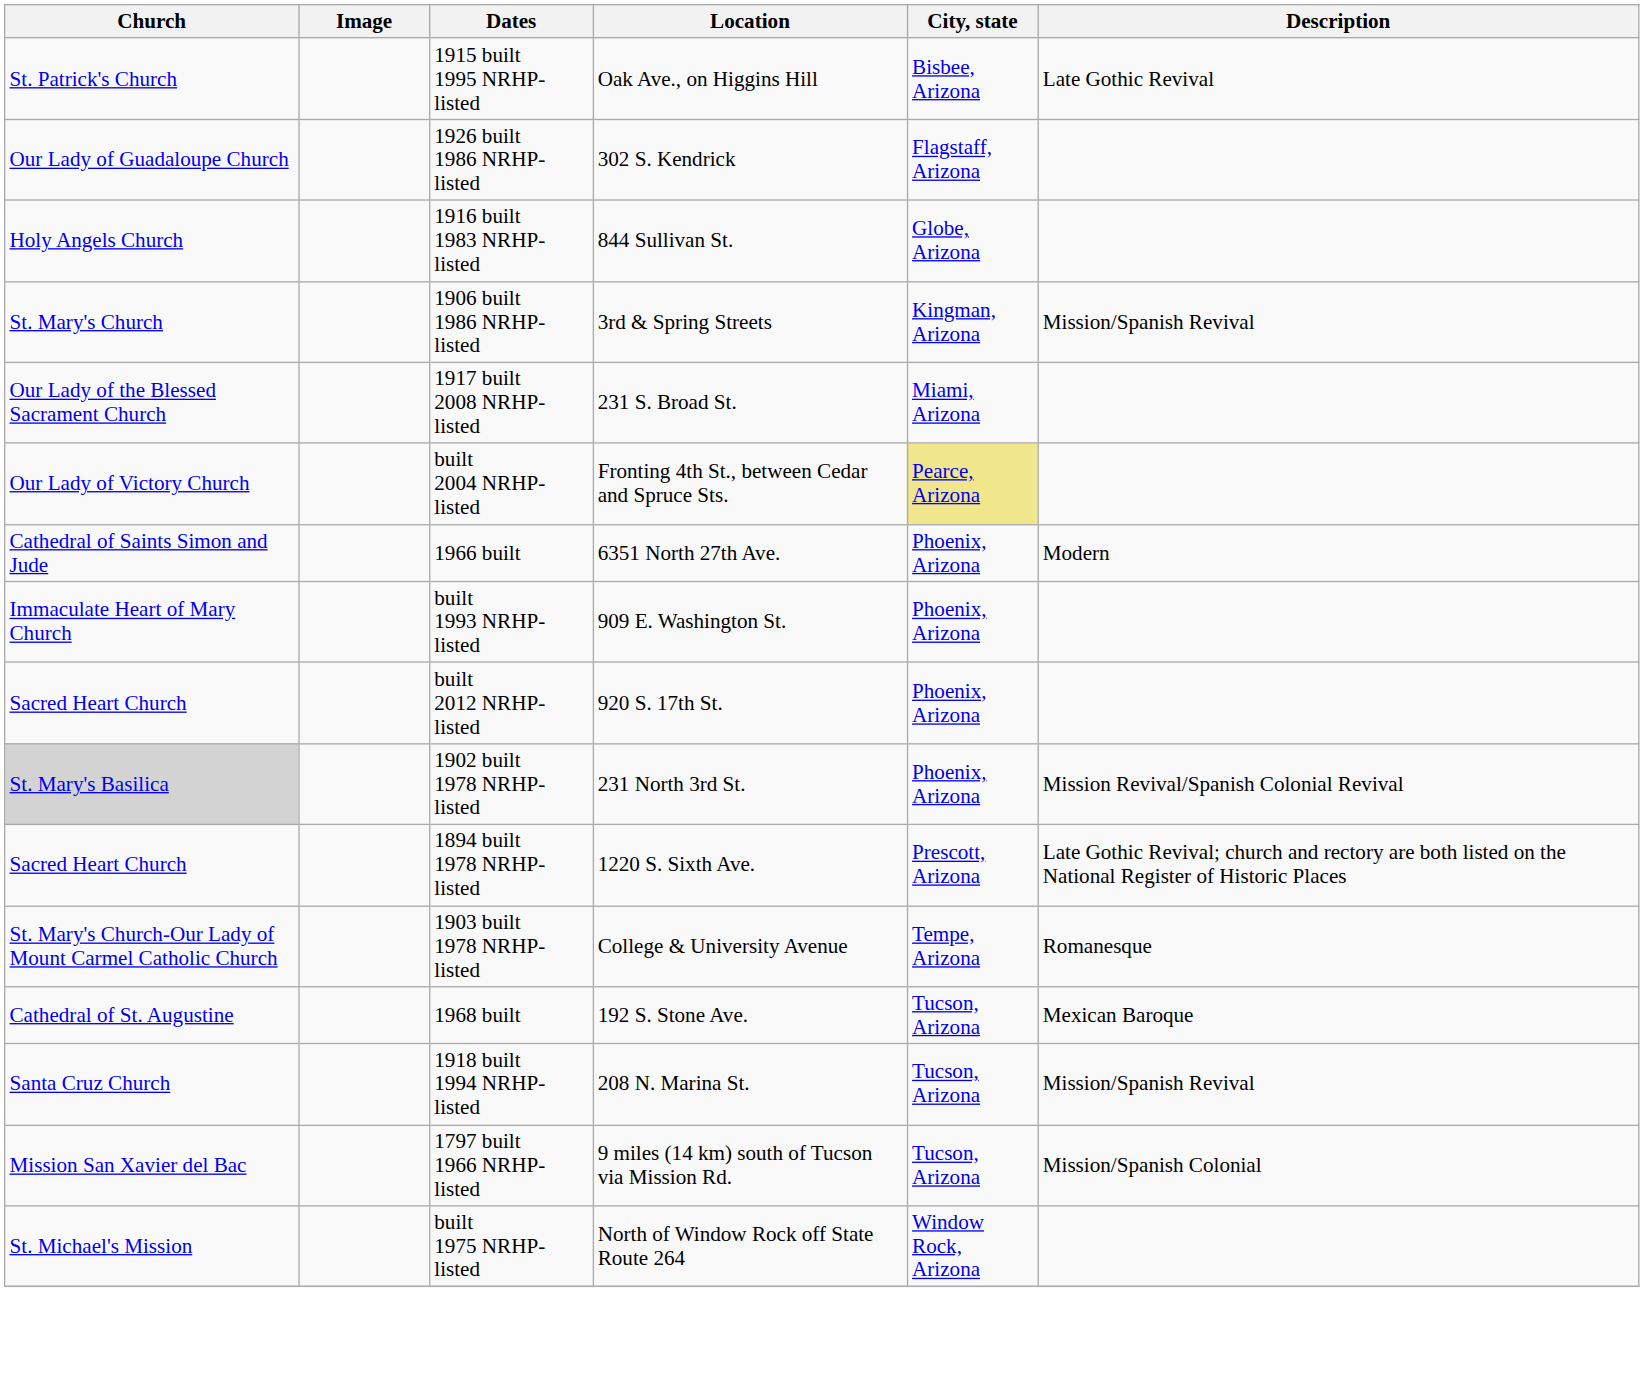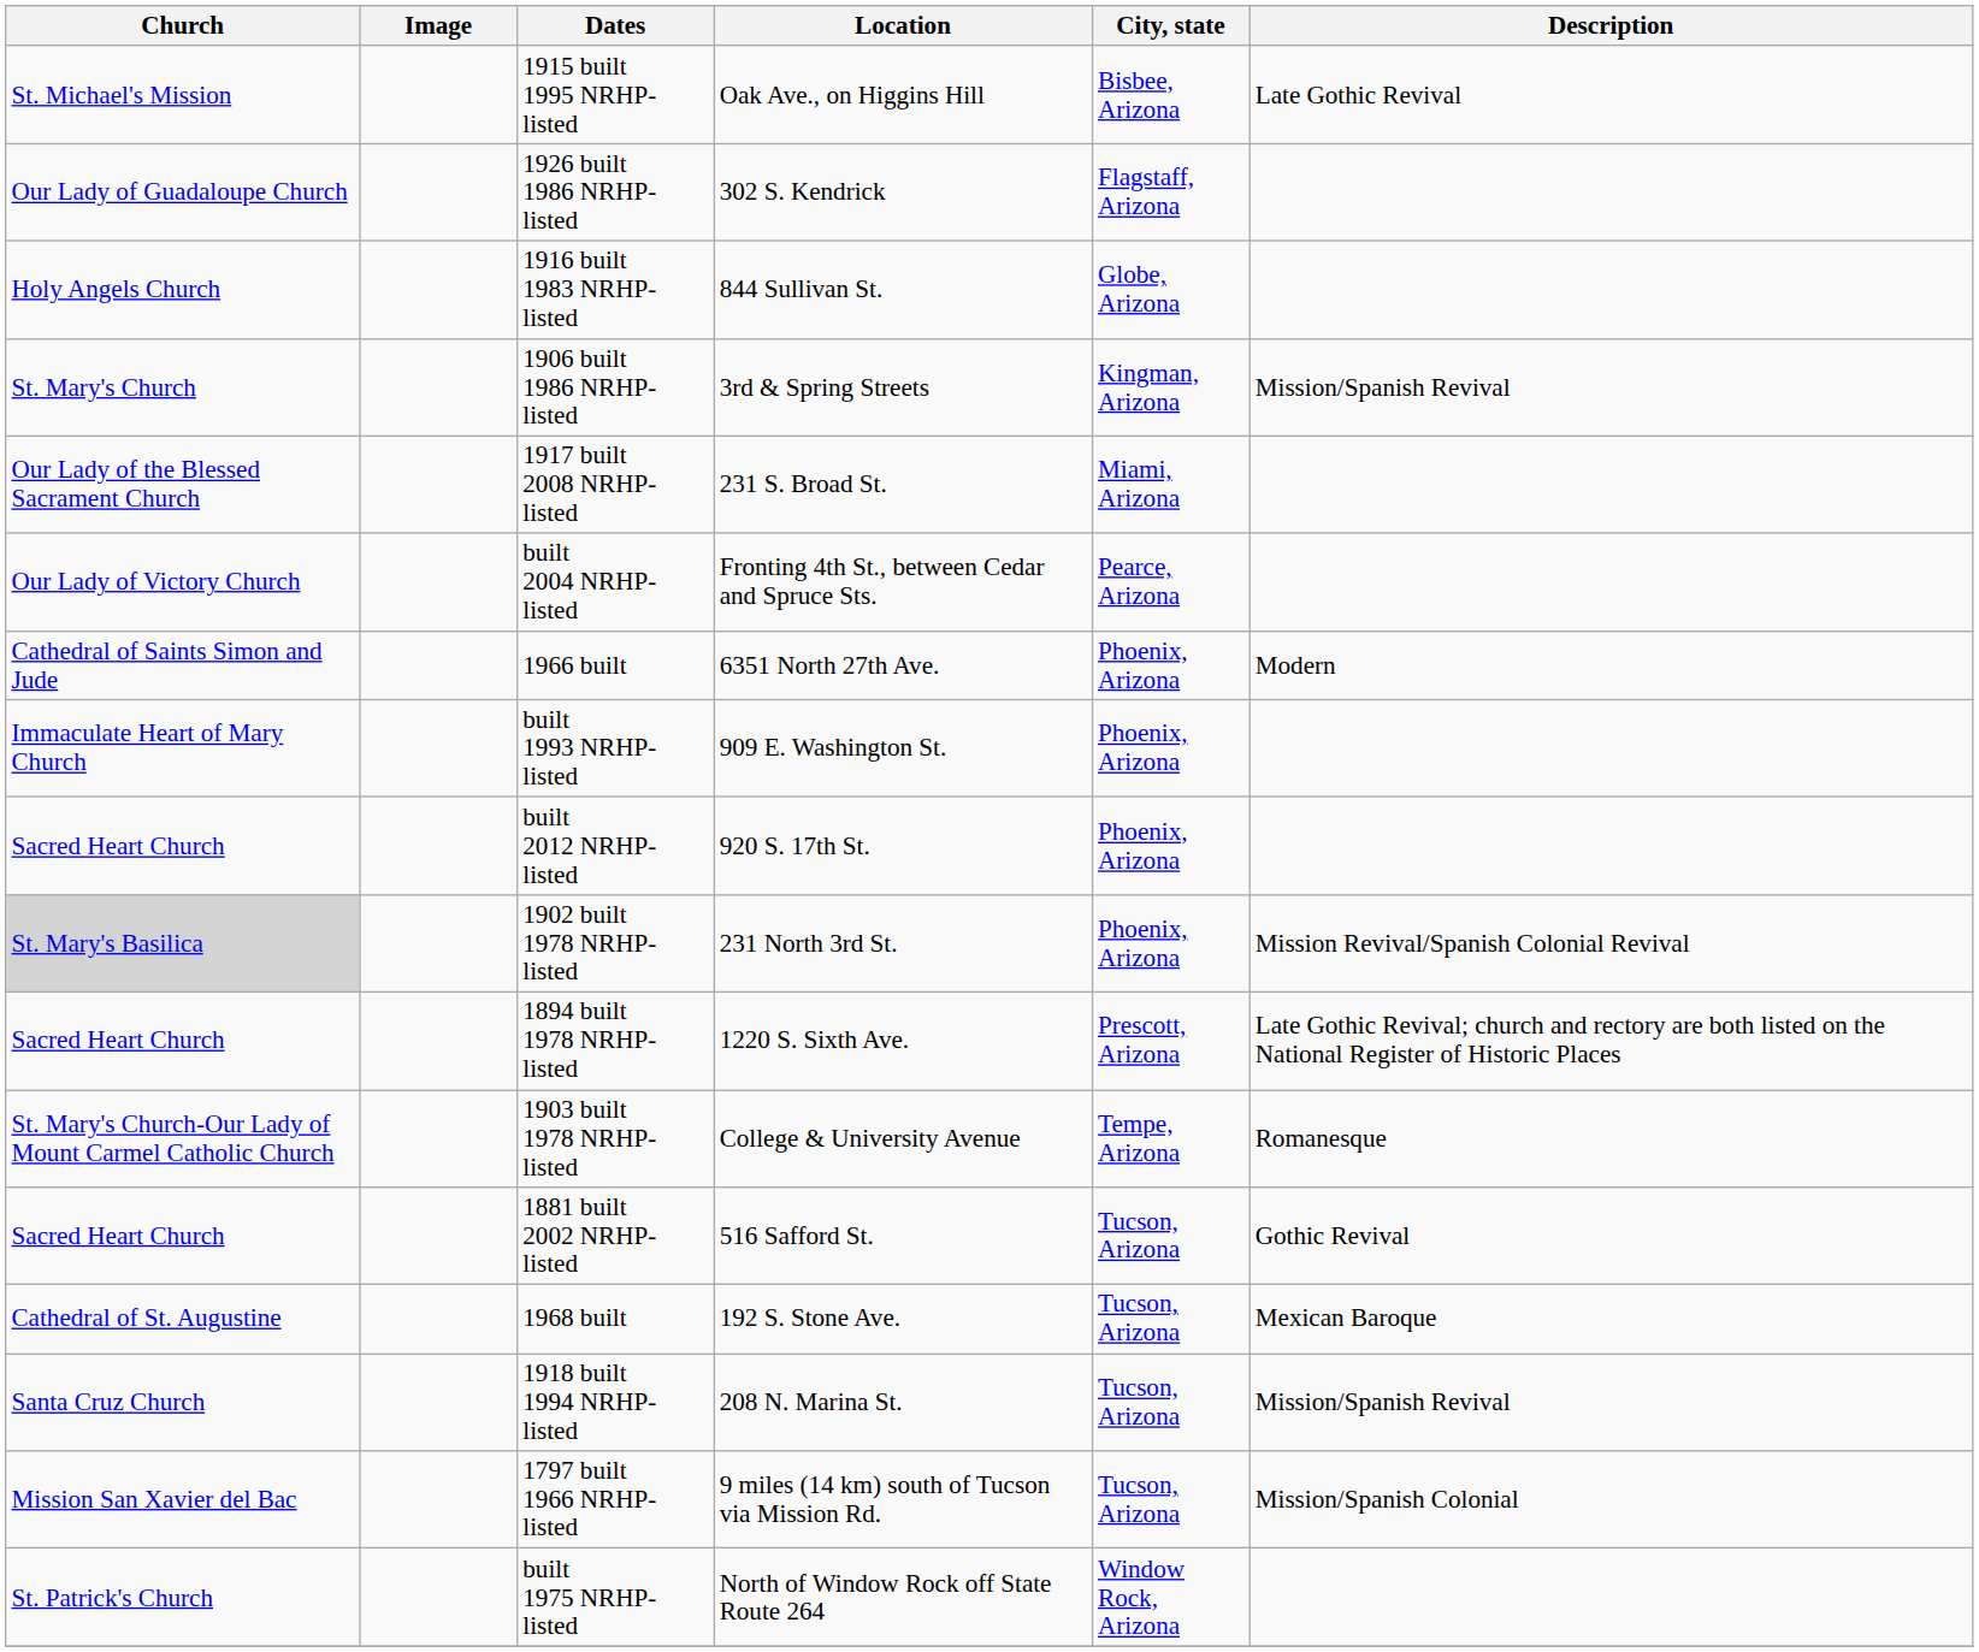1915 built 1995 NRHP-listed | Church: St. Patrick's Church -> St. Michael's Mission
built 2004 NRHP-listed | City, state: khaki background -> no background
+ row: Sacred Heart Church | 1881 built 2002 NRHP-listed | 516 Safford St. | Tucson, Arizona | Gothic Revival
built 1975 NRHP-listed | Church: St. Michael's Mission -> St. Patrick's Church
